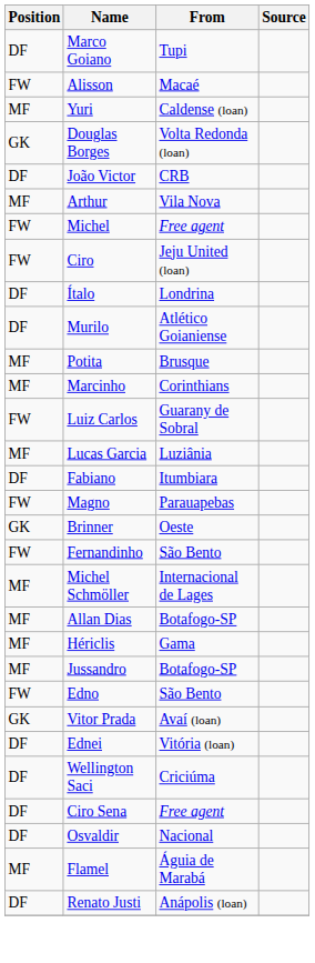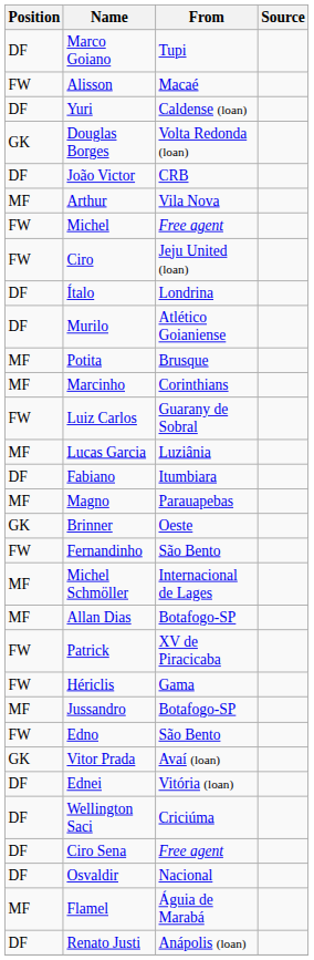Yuri | Position: MF -> DF
Magno | Position: FW -> MF
+ row: FW | Patrick | XV de Piracicaba
Hériclis | Position: MF -> FW
